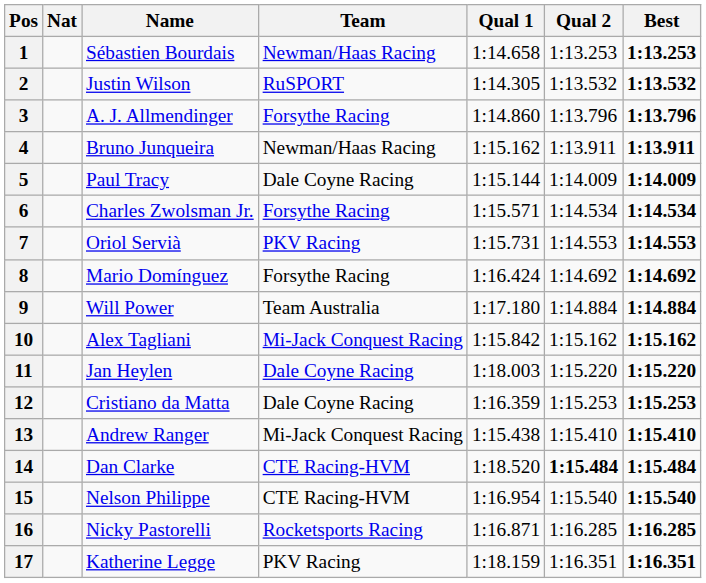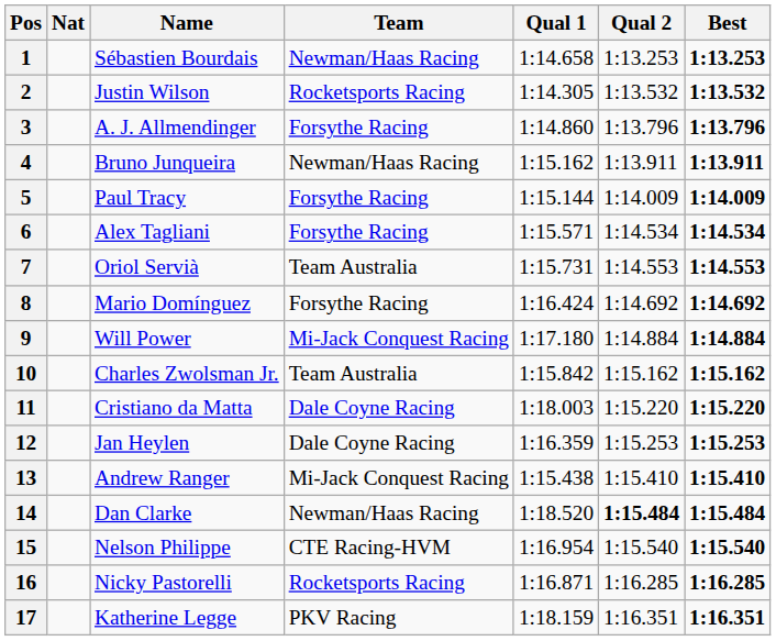2 | Team: RuSPORT -> Rocketsports Racing
5 | Team: Dale Coyne Racing -> Forsythe Racing
6 | Name: Charles Zwolsman Jr. -> Alex Tagliani
7 | Team: PKV Racing -> Team Australia
9 | Team: Team Australia -> Mi-Jack Conquest Racing
10 | Name: Alex Tagliani -> Charles Zwolsman Jr.
10 | Team: Mi-Jack Conquest Racing -> Team Australia
11 | Name: Jan Heylen -> Cristiano da Matta
12 | Name: Cristiano da Matta -> Jan Heylen
14 | Team: CTE Racing-HVM -> Newman/Haas Racing
